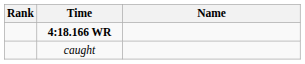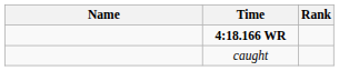columns swapped: Name <-> Rank
